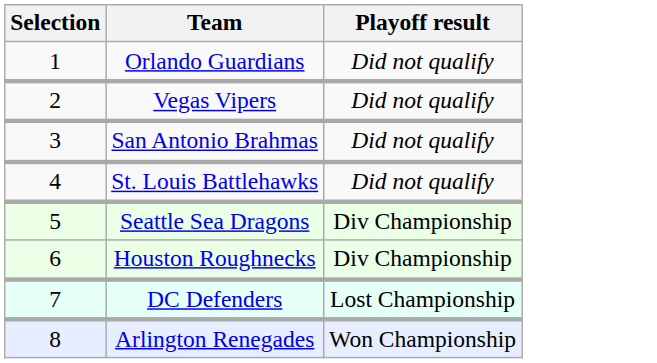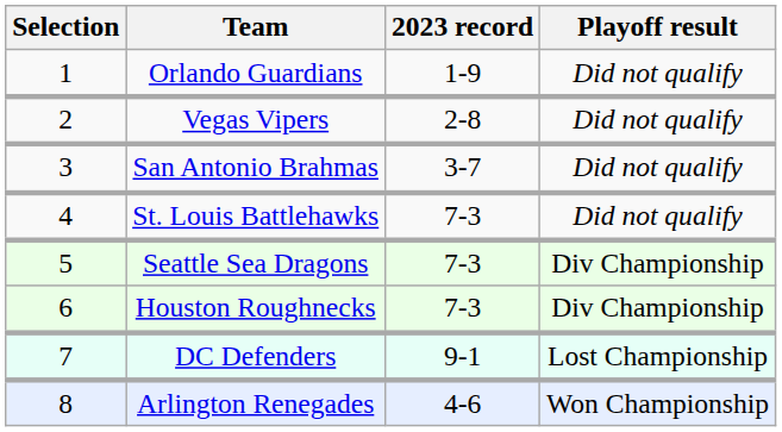+ column: 2023 record | 1-9 | 2-8 | 3-7 | 7-3 | 7-3 | 7-3 | 9-1 | 4-6
